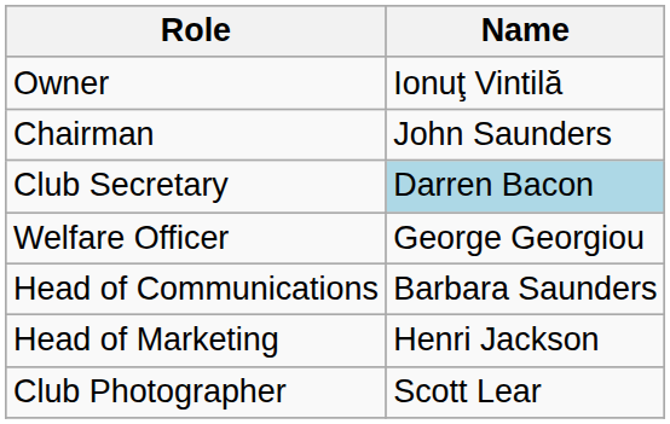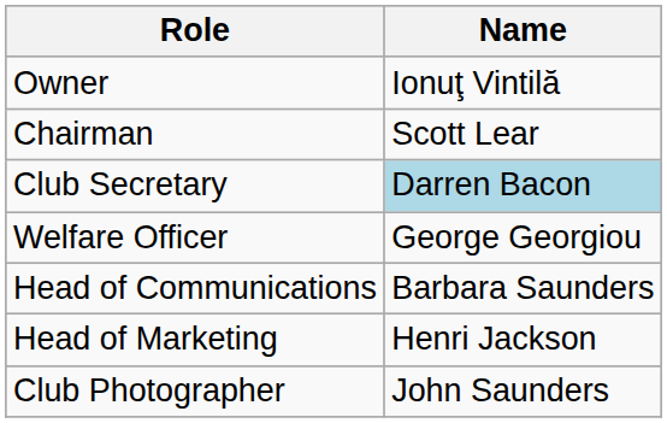Chairman | Name: John Saunders -> Scott Lear
Club Photographer | Name: Scott Lear -> John Saunders
